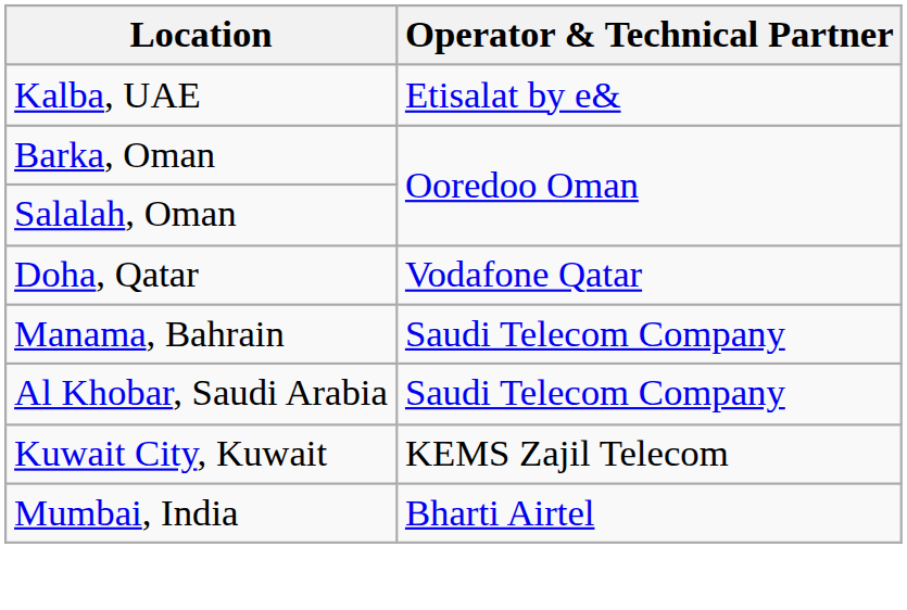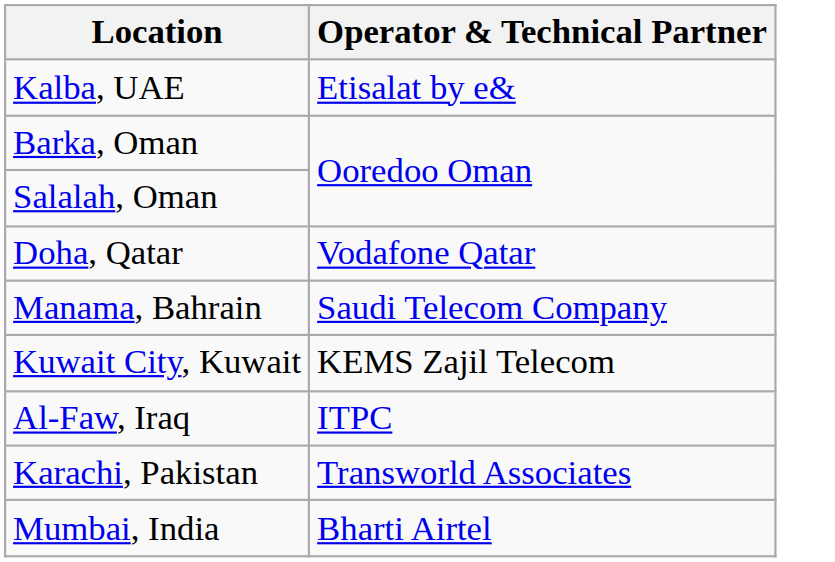- row: Al Khobar, Saudi Arabia | Saudi Telecom Company
+ row: Al-Faw, Iraq | ITPC
+ row: Karachi, Pakistan | Transworld Associates
